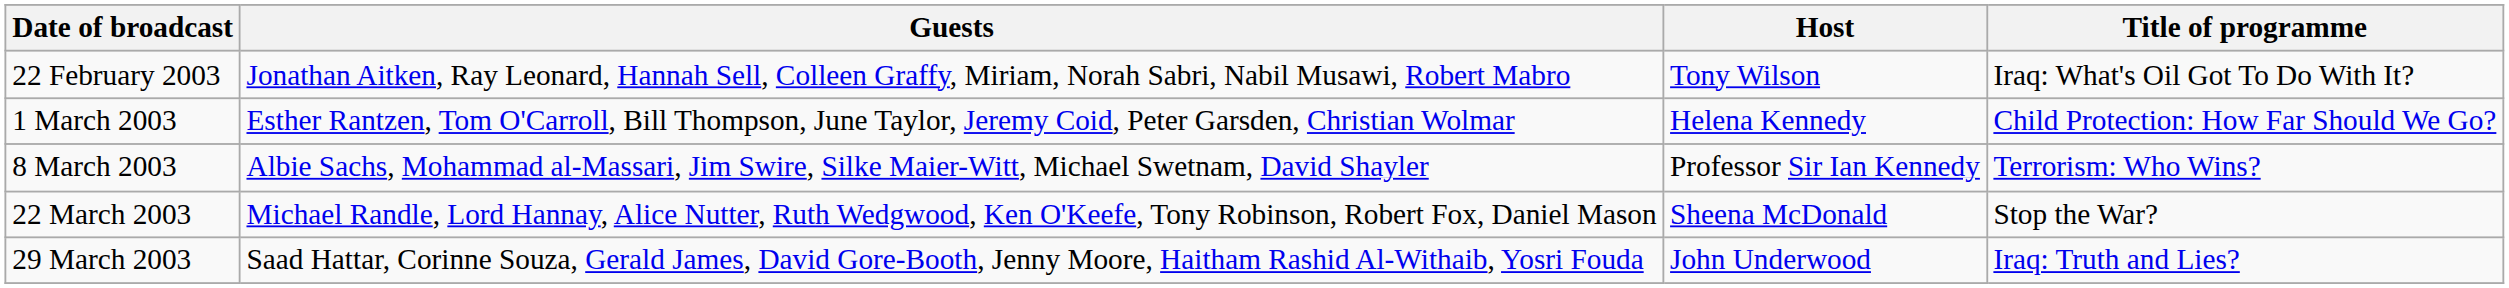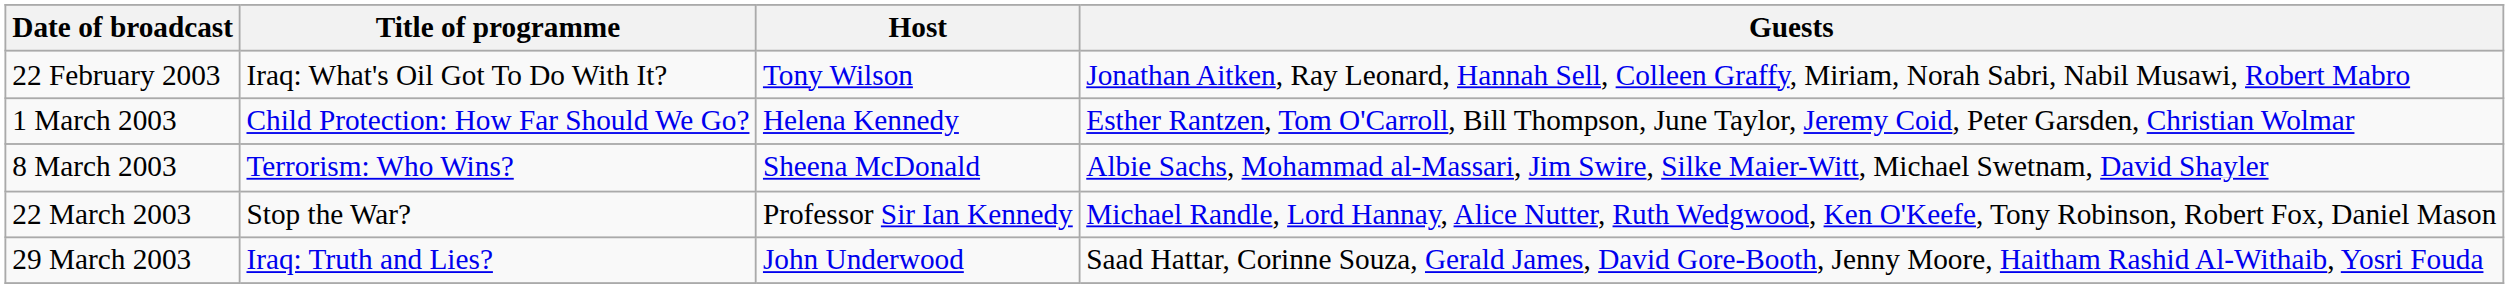columns swapped: Title of programme <-> Guests
8 March 2003 | Host: Professor Sir Ian Kennedy -> Sheena McDonald
22 March 2003 | Host: Sheena McDonald -> Professor Sir Ian Kennedy
